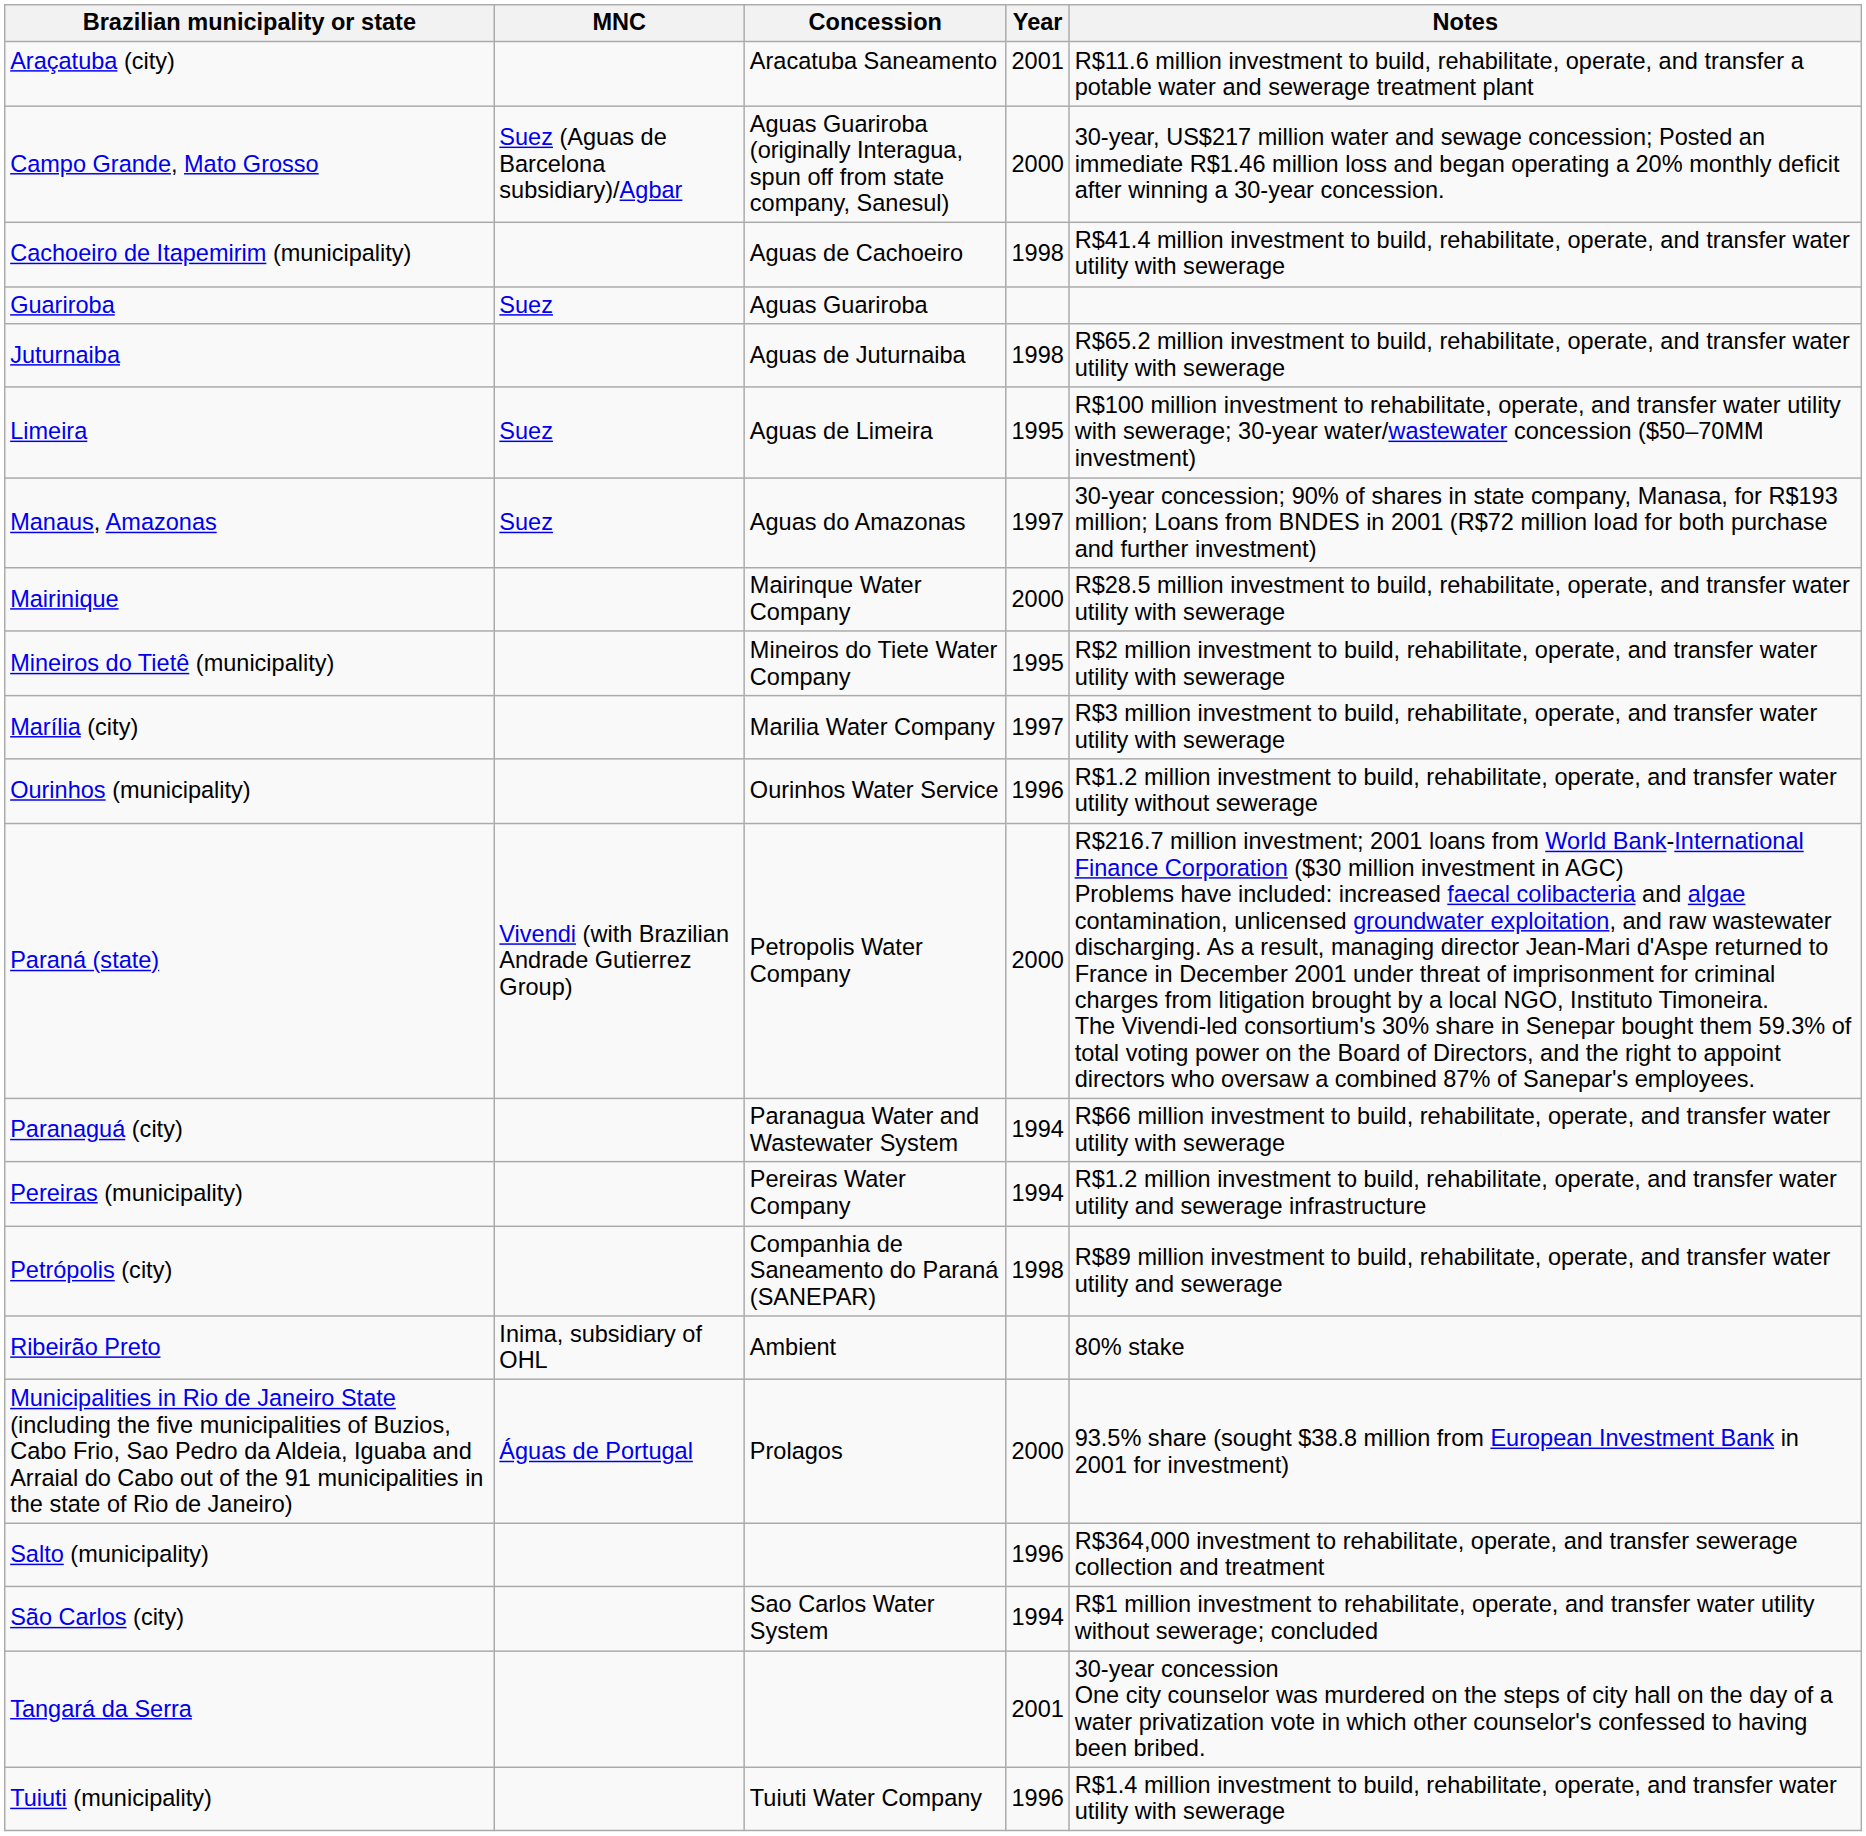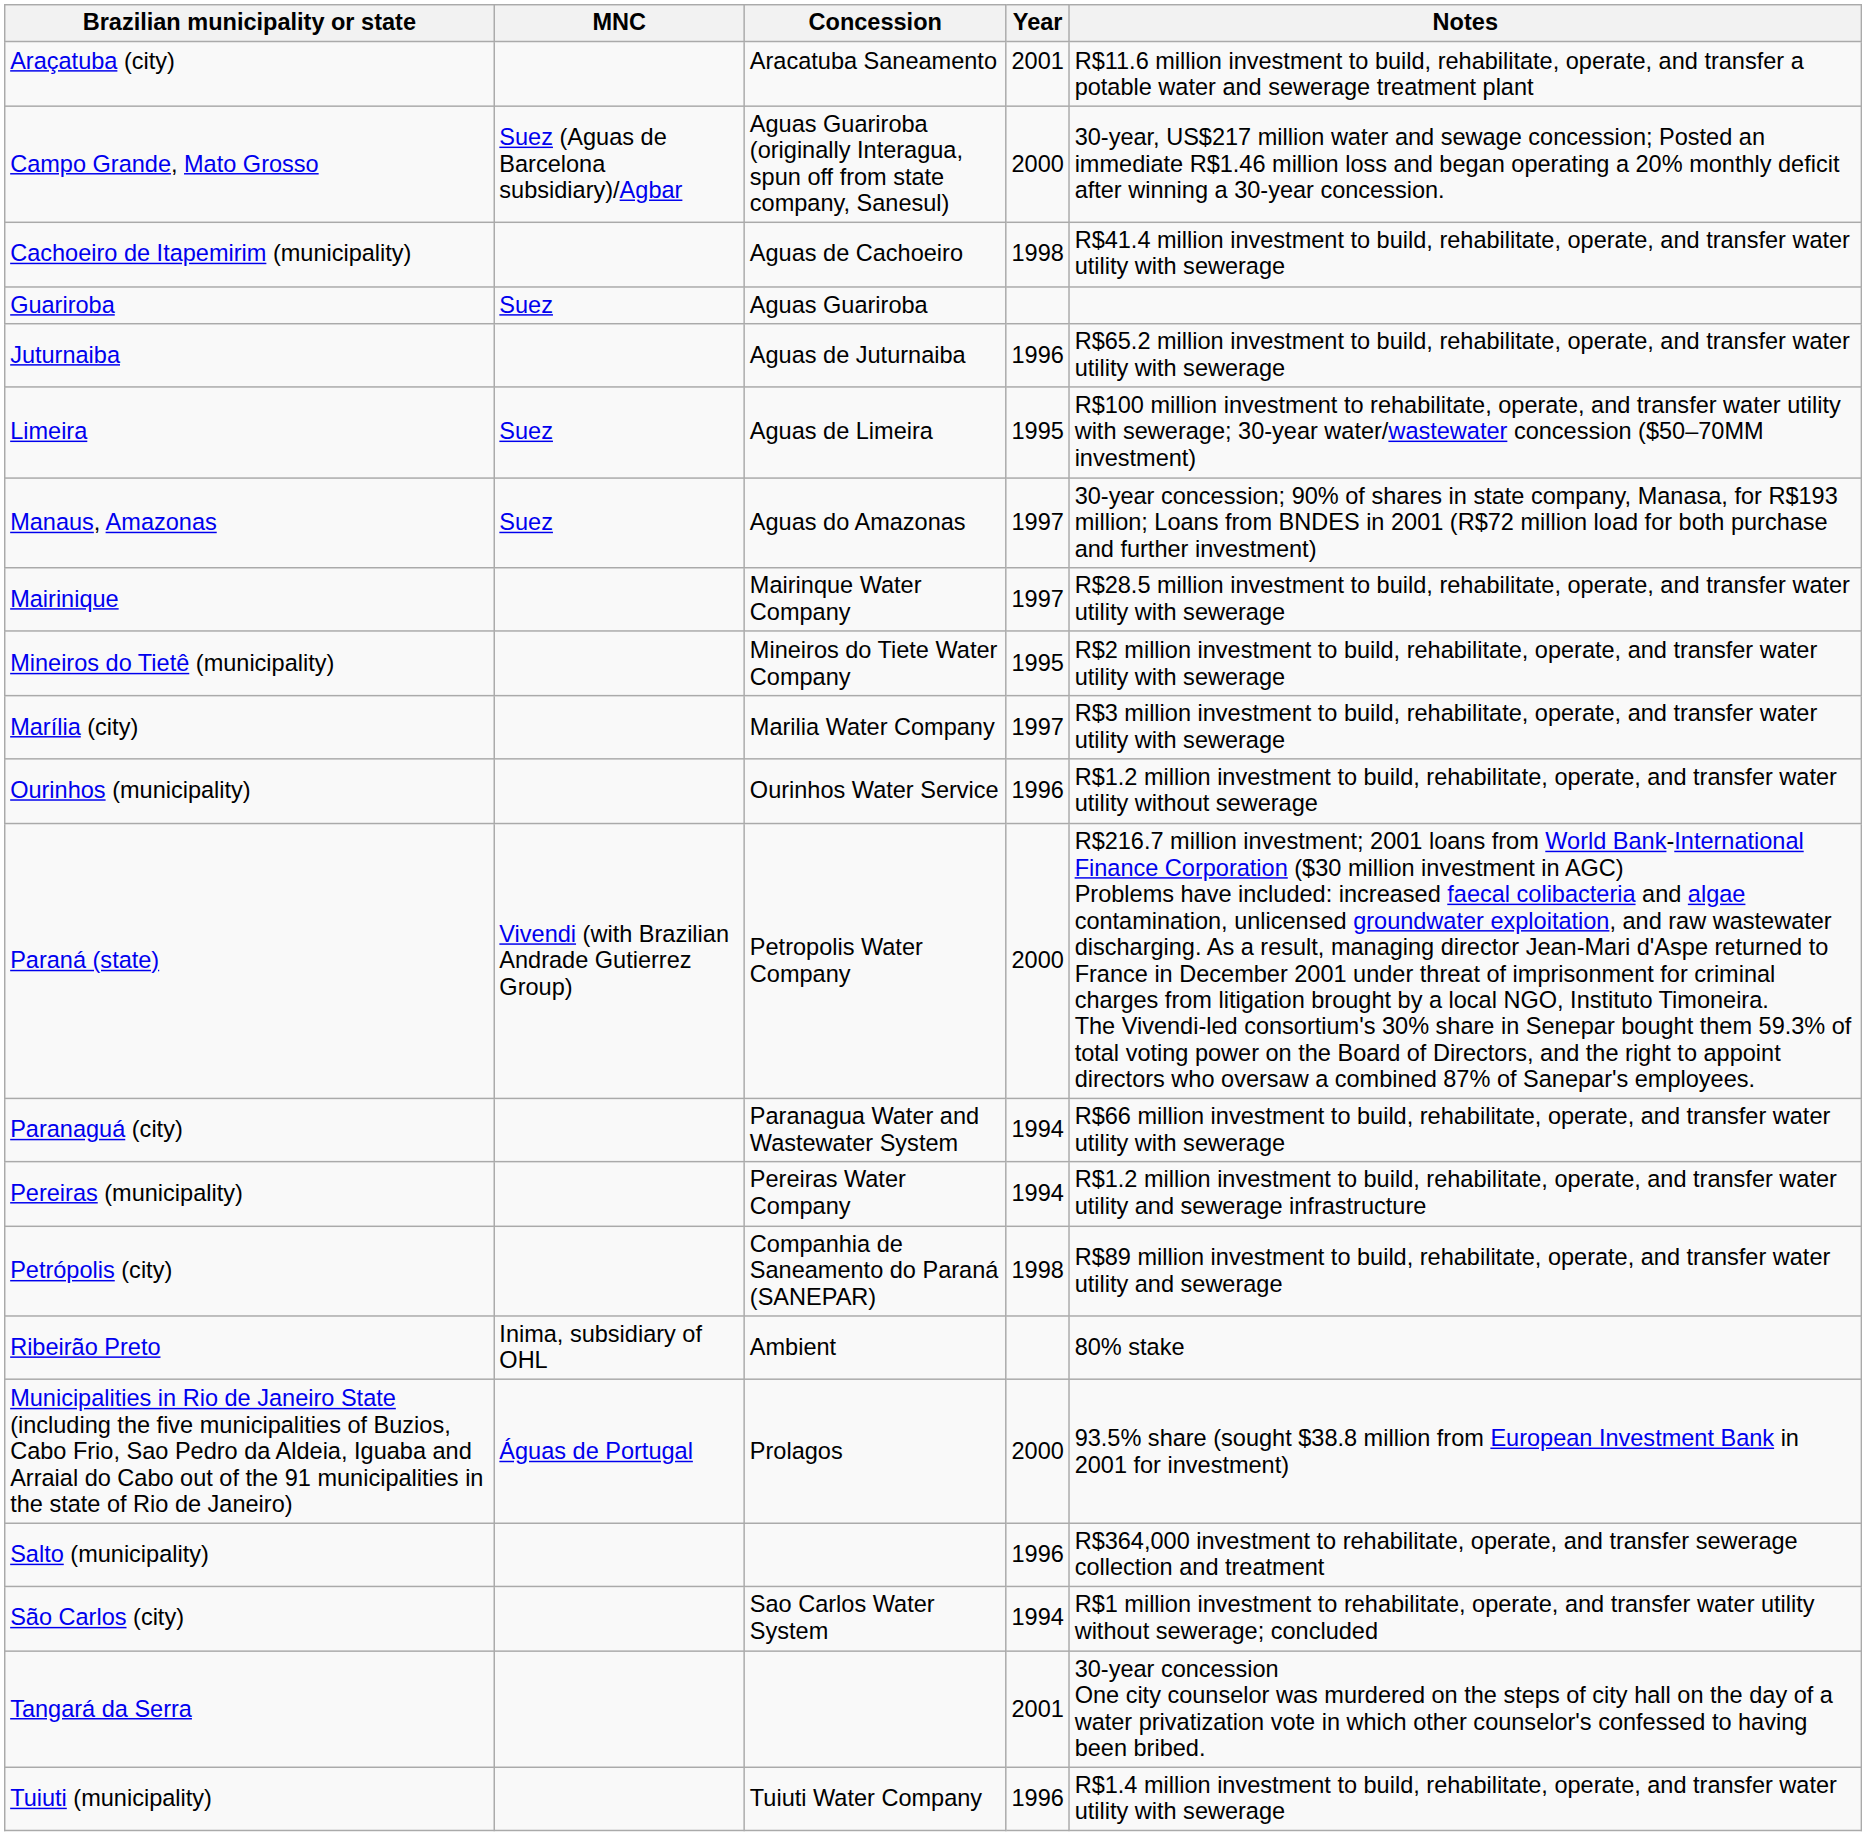Juturnaiba | Year: 1998 -> 1996
Mairinique | Year: 2000 -> 1997
